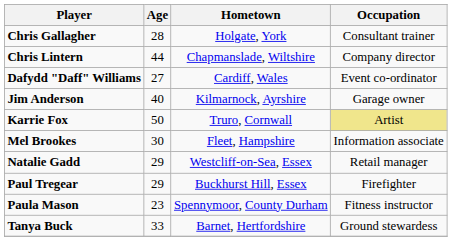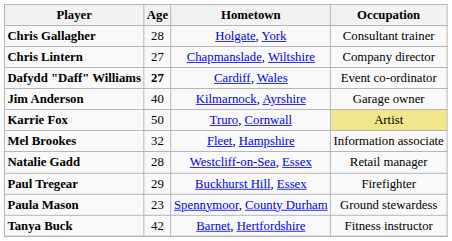Chris Lintern | Age: 44 -> 27
Dafydd "Daff" Williams | Age: normal -> bold
Mel Brookes | Age: 30 -> 32
Natalie Gadd | Age: 29 -> 28
Paula Mason | Occupation: Fitness instructor -> Ground stewardess
Tanya Buck | Age: 33 -> 42
Tanya Buck | Occupation: Ground stewardess -> Fitness instructor
